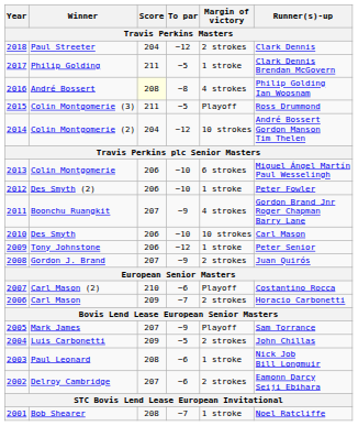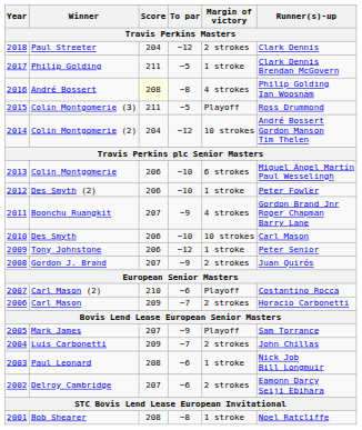Luis Carbonetti | To par: −5 -> −7
Bob Shearer | To par: −7 -> −8
